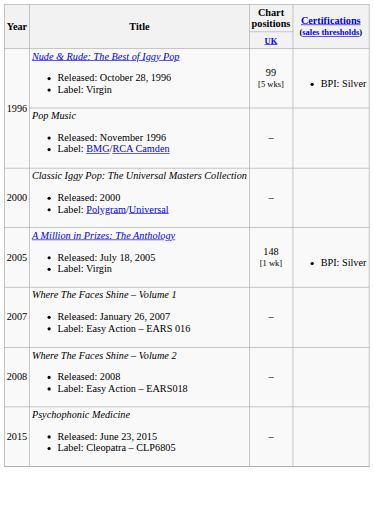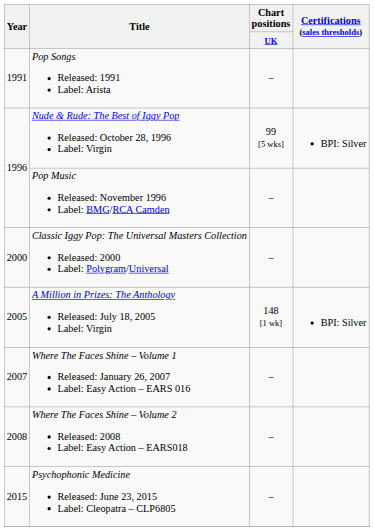+ row: 1991 | Pop Songs Released: 1991 Label: Arista | –
